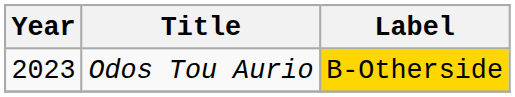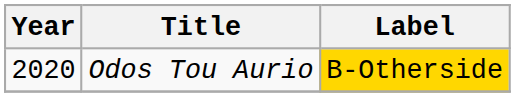Odos Tou Aurio | Year: 2023 -> 2020
